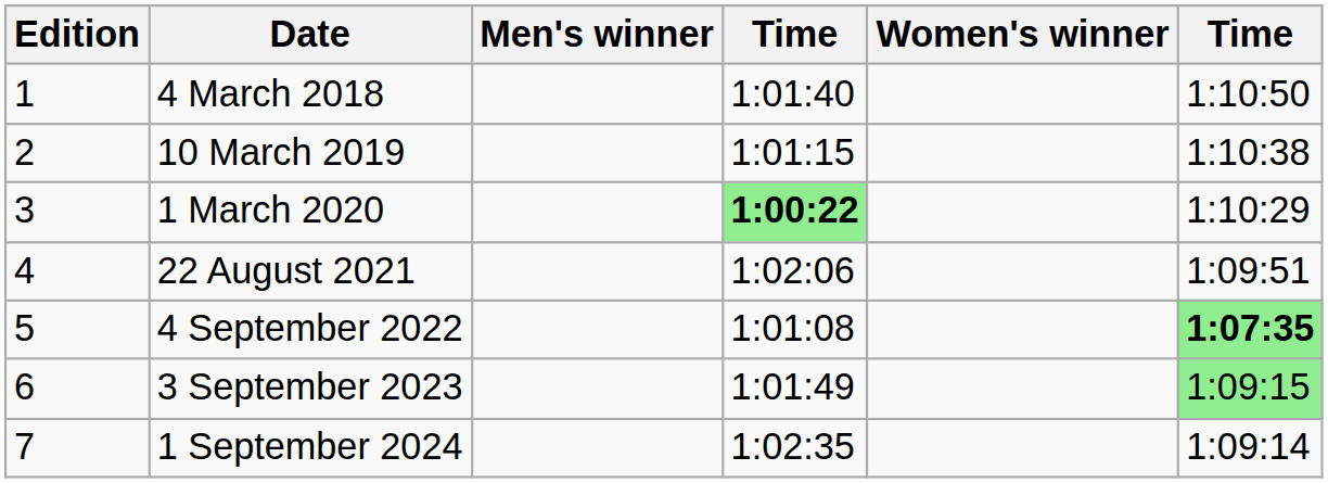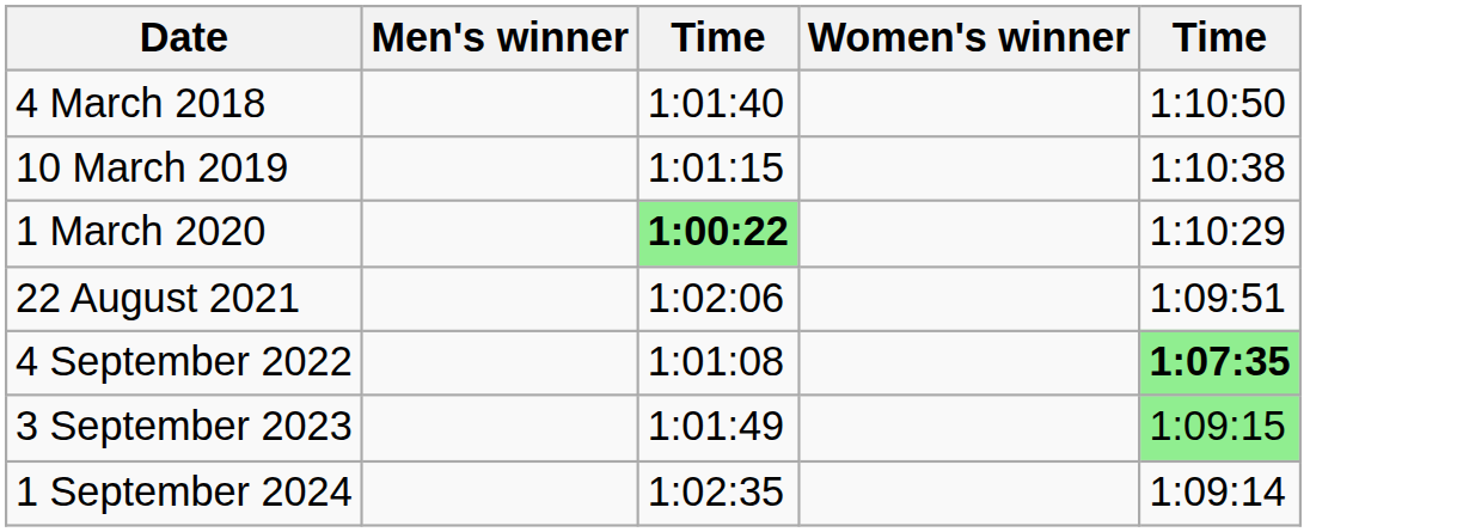- column: Edition | 1 | 2 | 3 | 4 | 5 | 6 | 7
